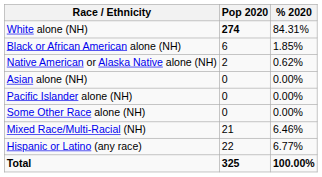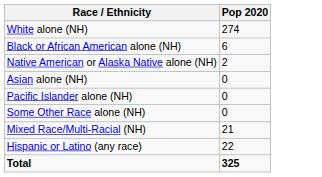- column: % 2020 | 84.31% | 1.85% | 0.62% | 0.00% | 0.00% | 0.00% | 6.46% | 6.77% | 100.00%
White alone (NH) | Pop 2020: bold -> normal
